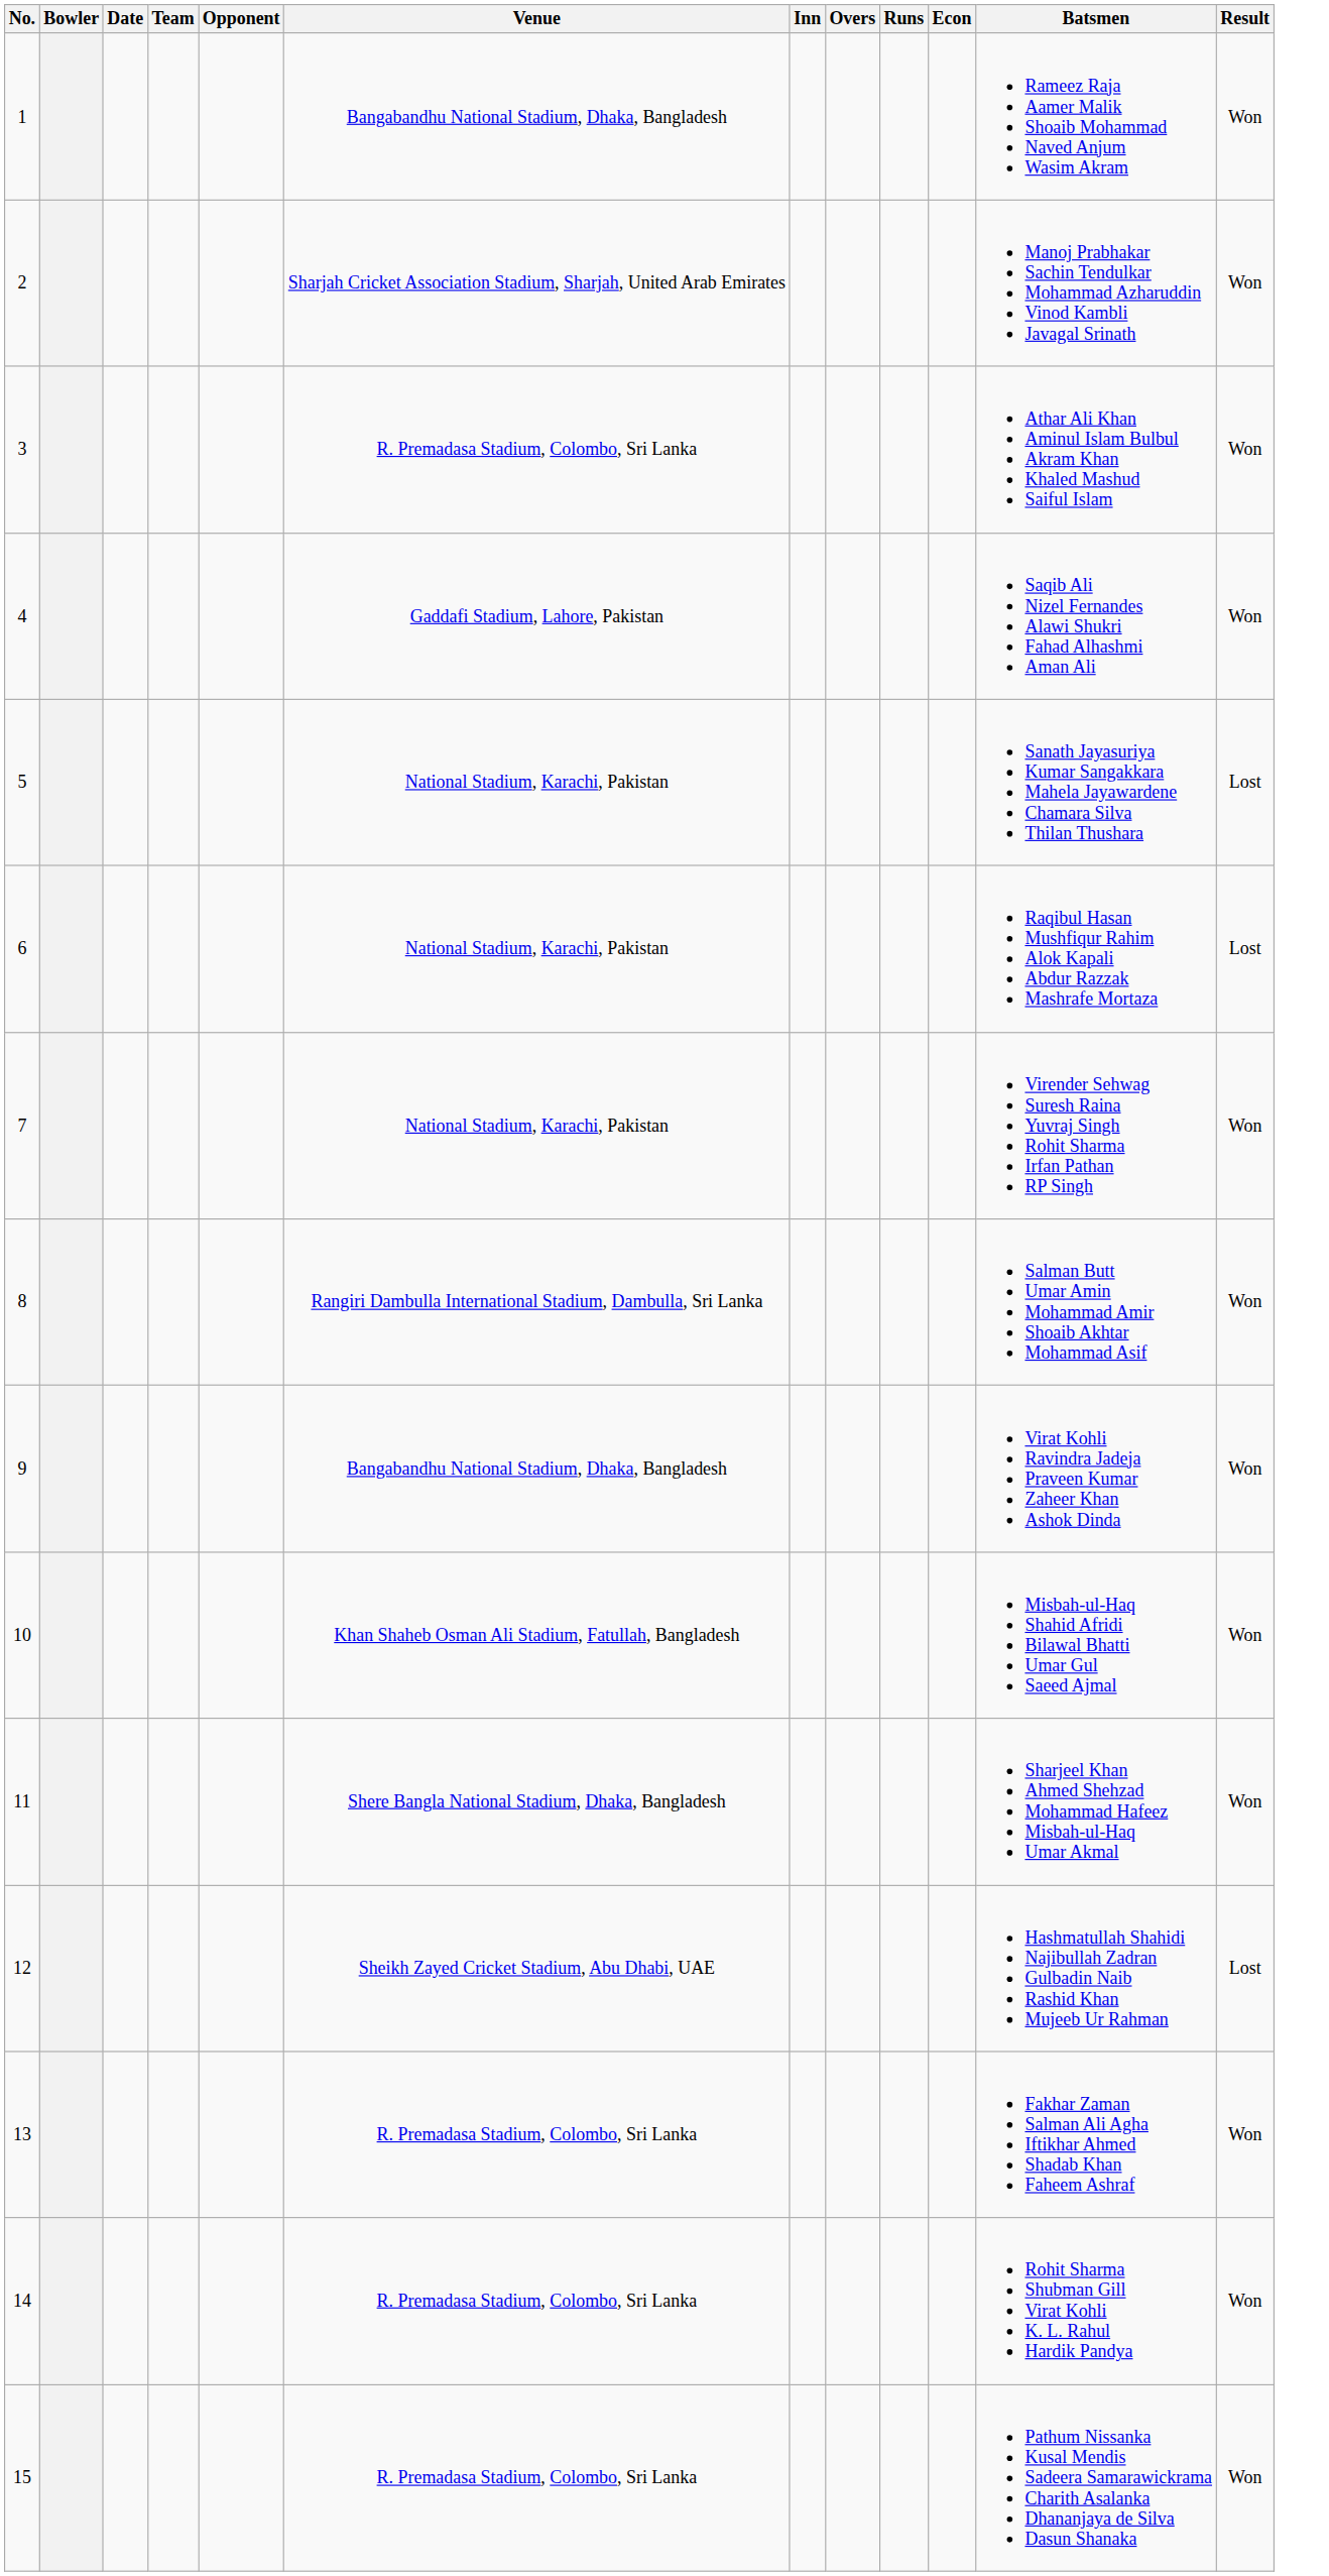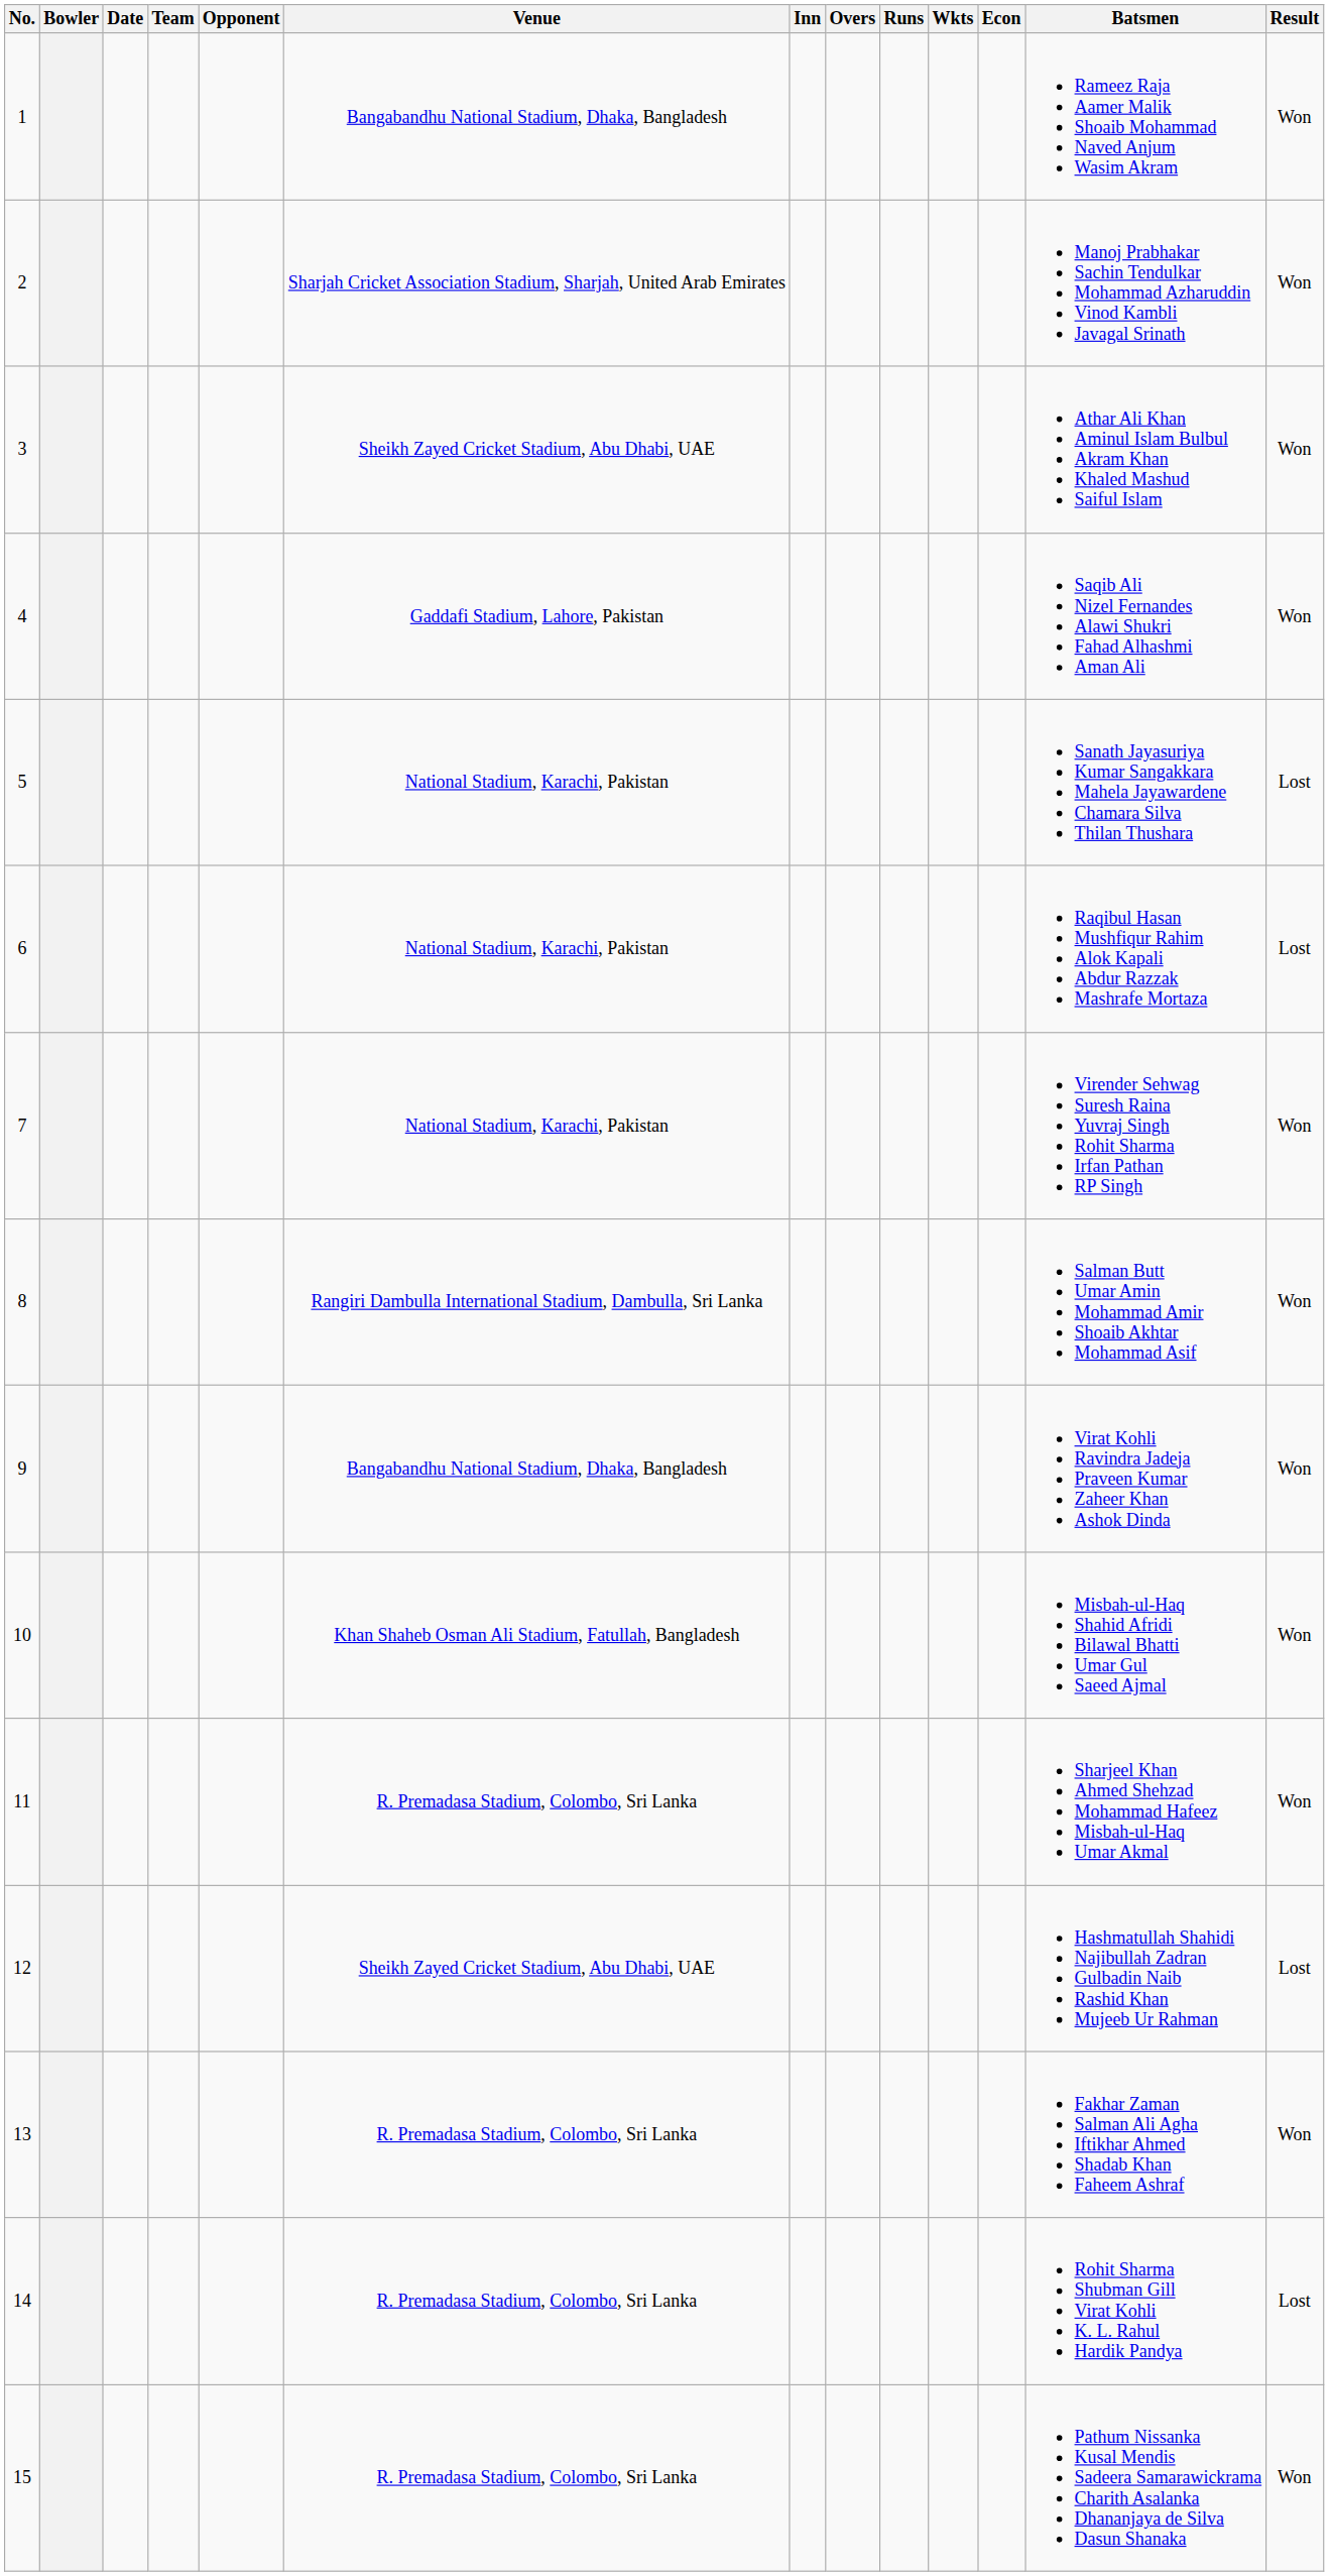+ column: Wkts
3 | Venue: R. Premadasa Stadium, Colombo, Sri Lanka -> Sheikh Zayed Cricket Stadium, Abu Dhabi, UAE
11 | Venue: Shere Bangla National Stadium, Dhaka, Bangladesh -> R. Premadasa Stadium, Colombo, Sri Lanka
14 | Result: Won -> Lost
